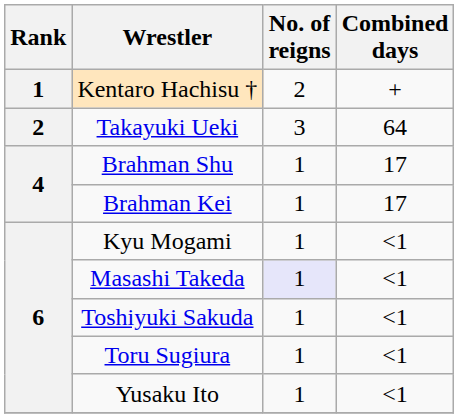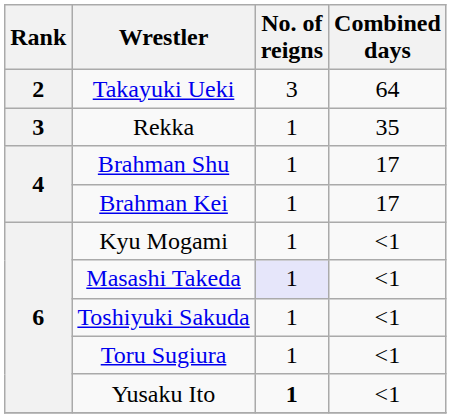- row: 1 | Kentaro Hachisu † | 2 | +
+ row: 3 | Rekka | 1 | 35
Yusaku Ito | No. of reigns: normal -> bold
